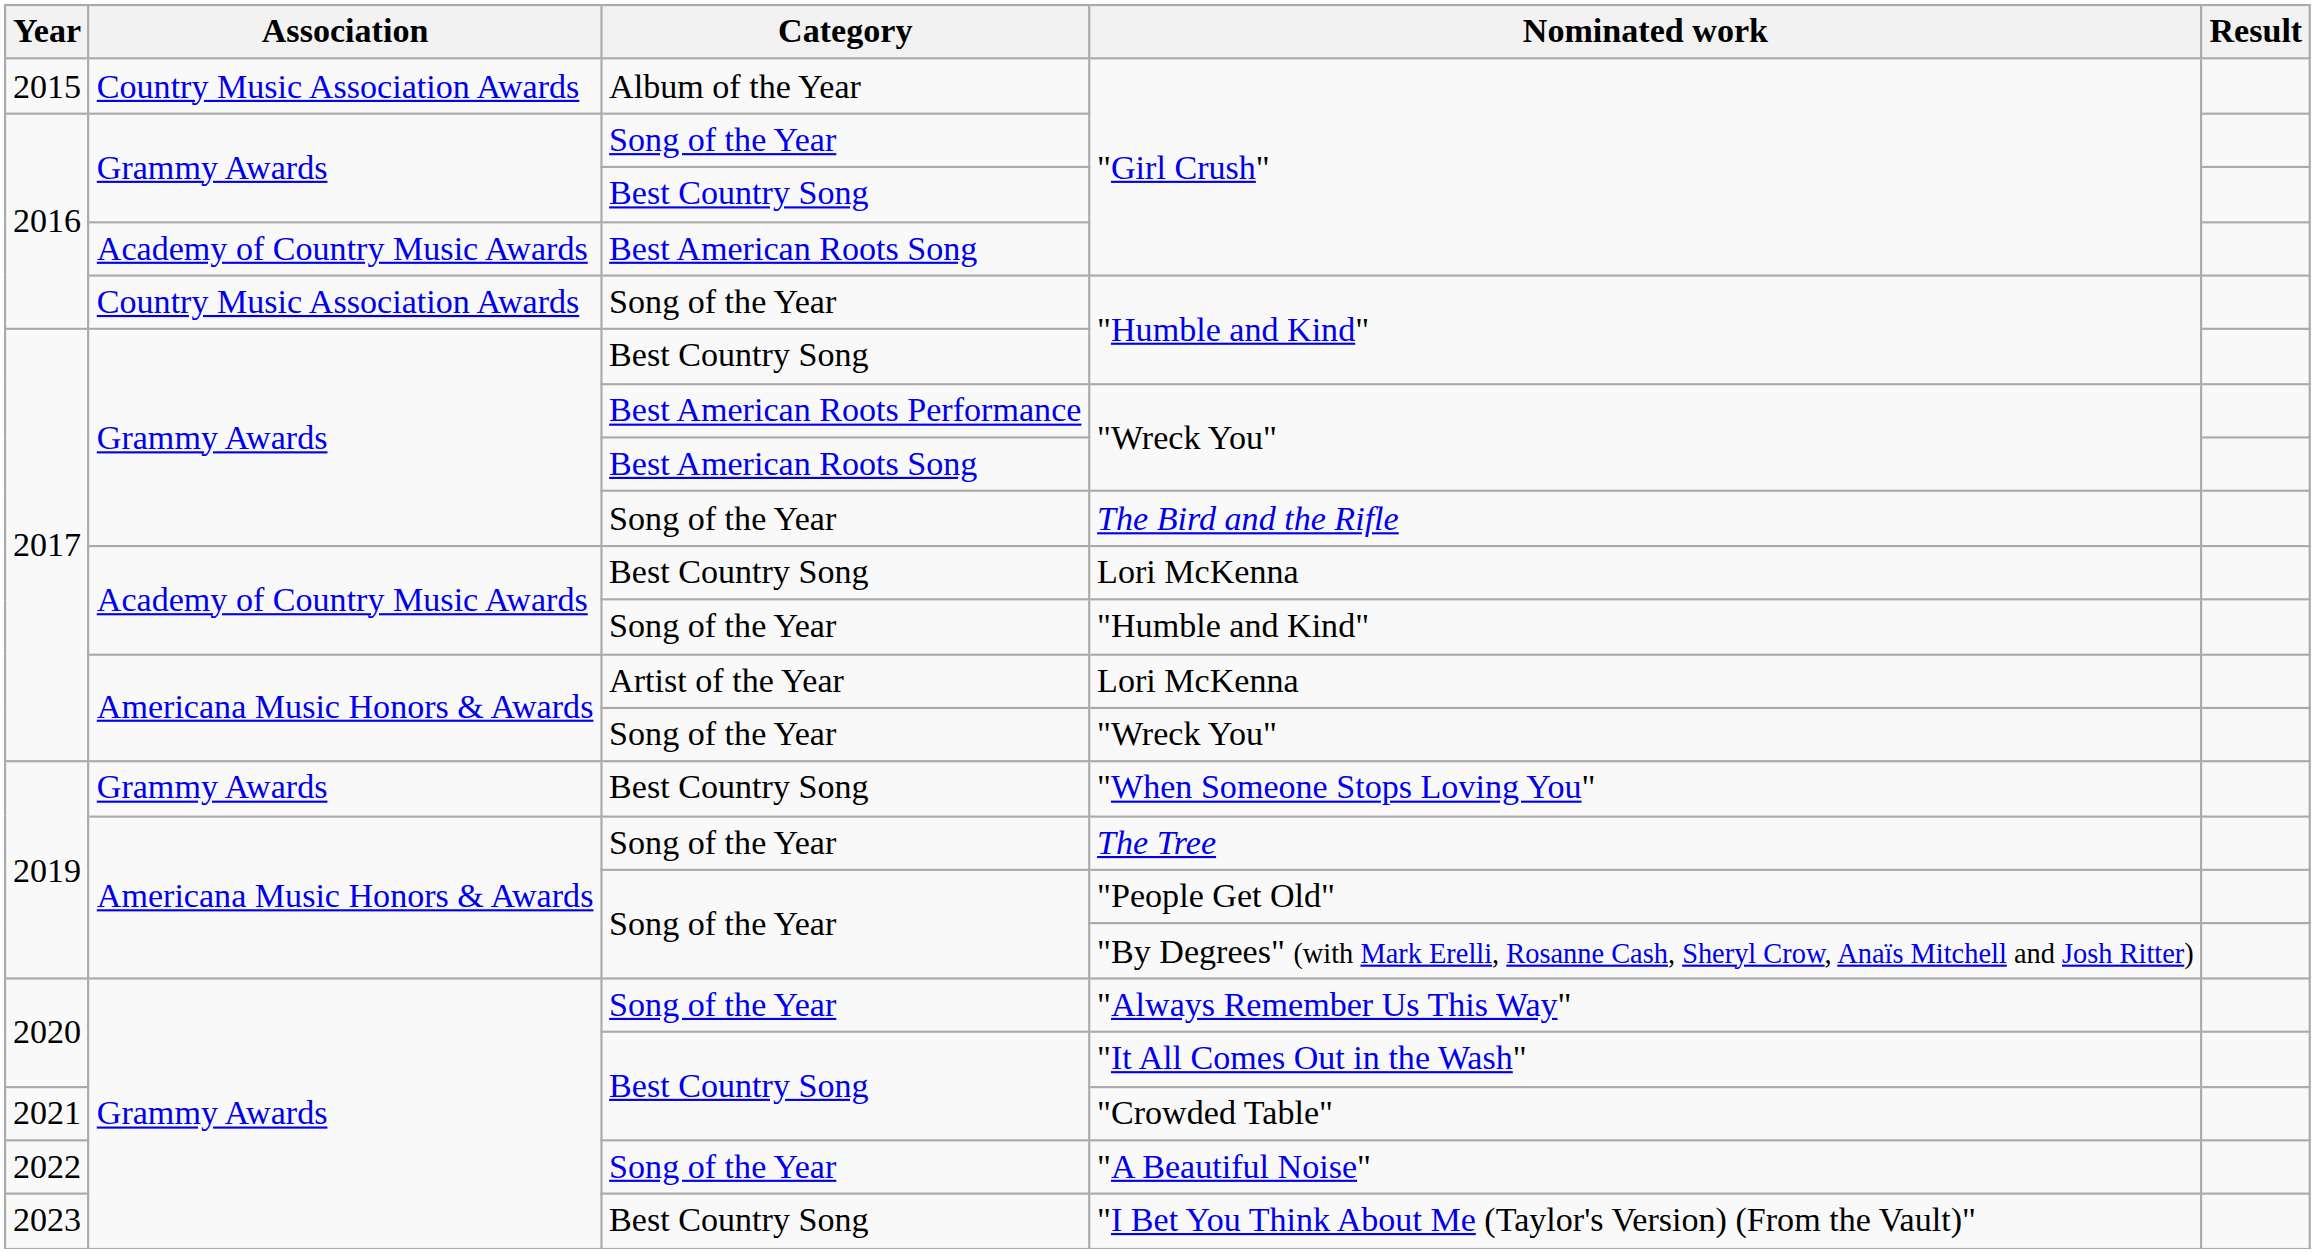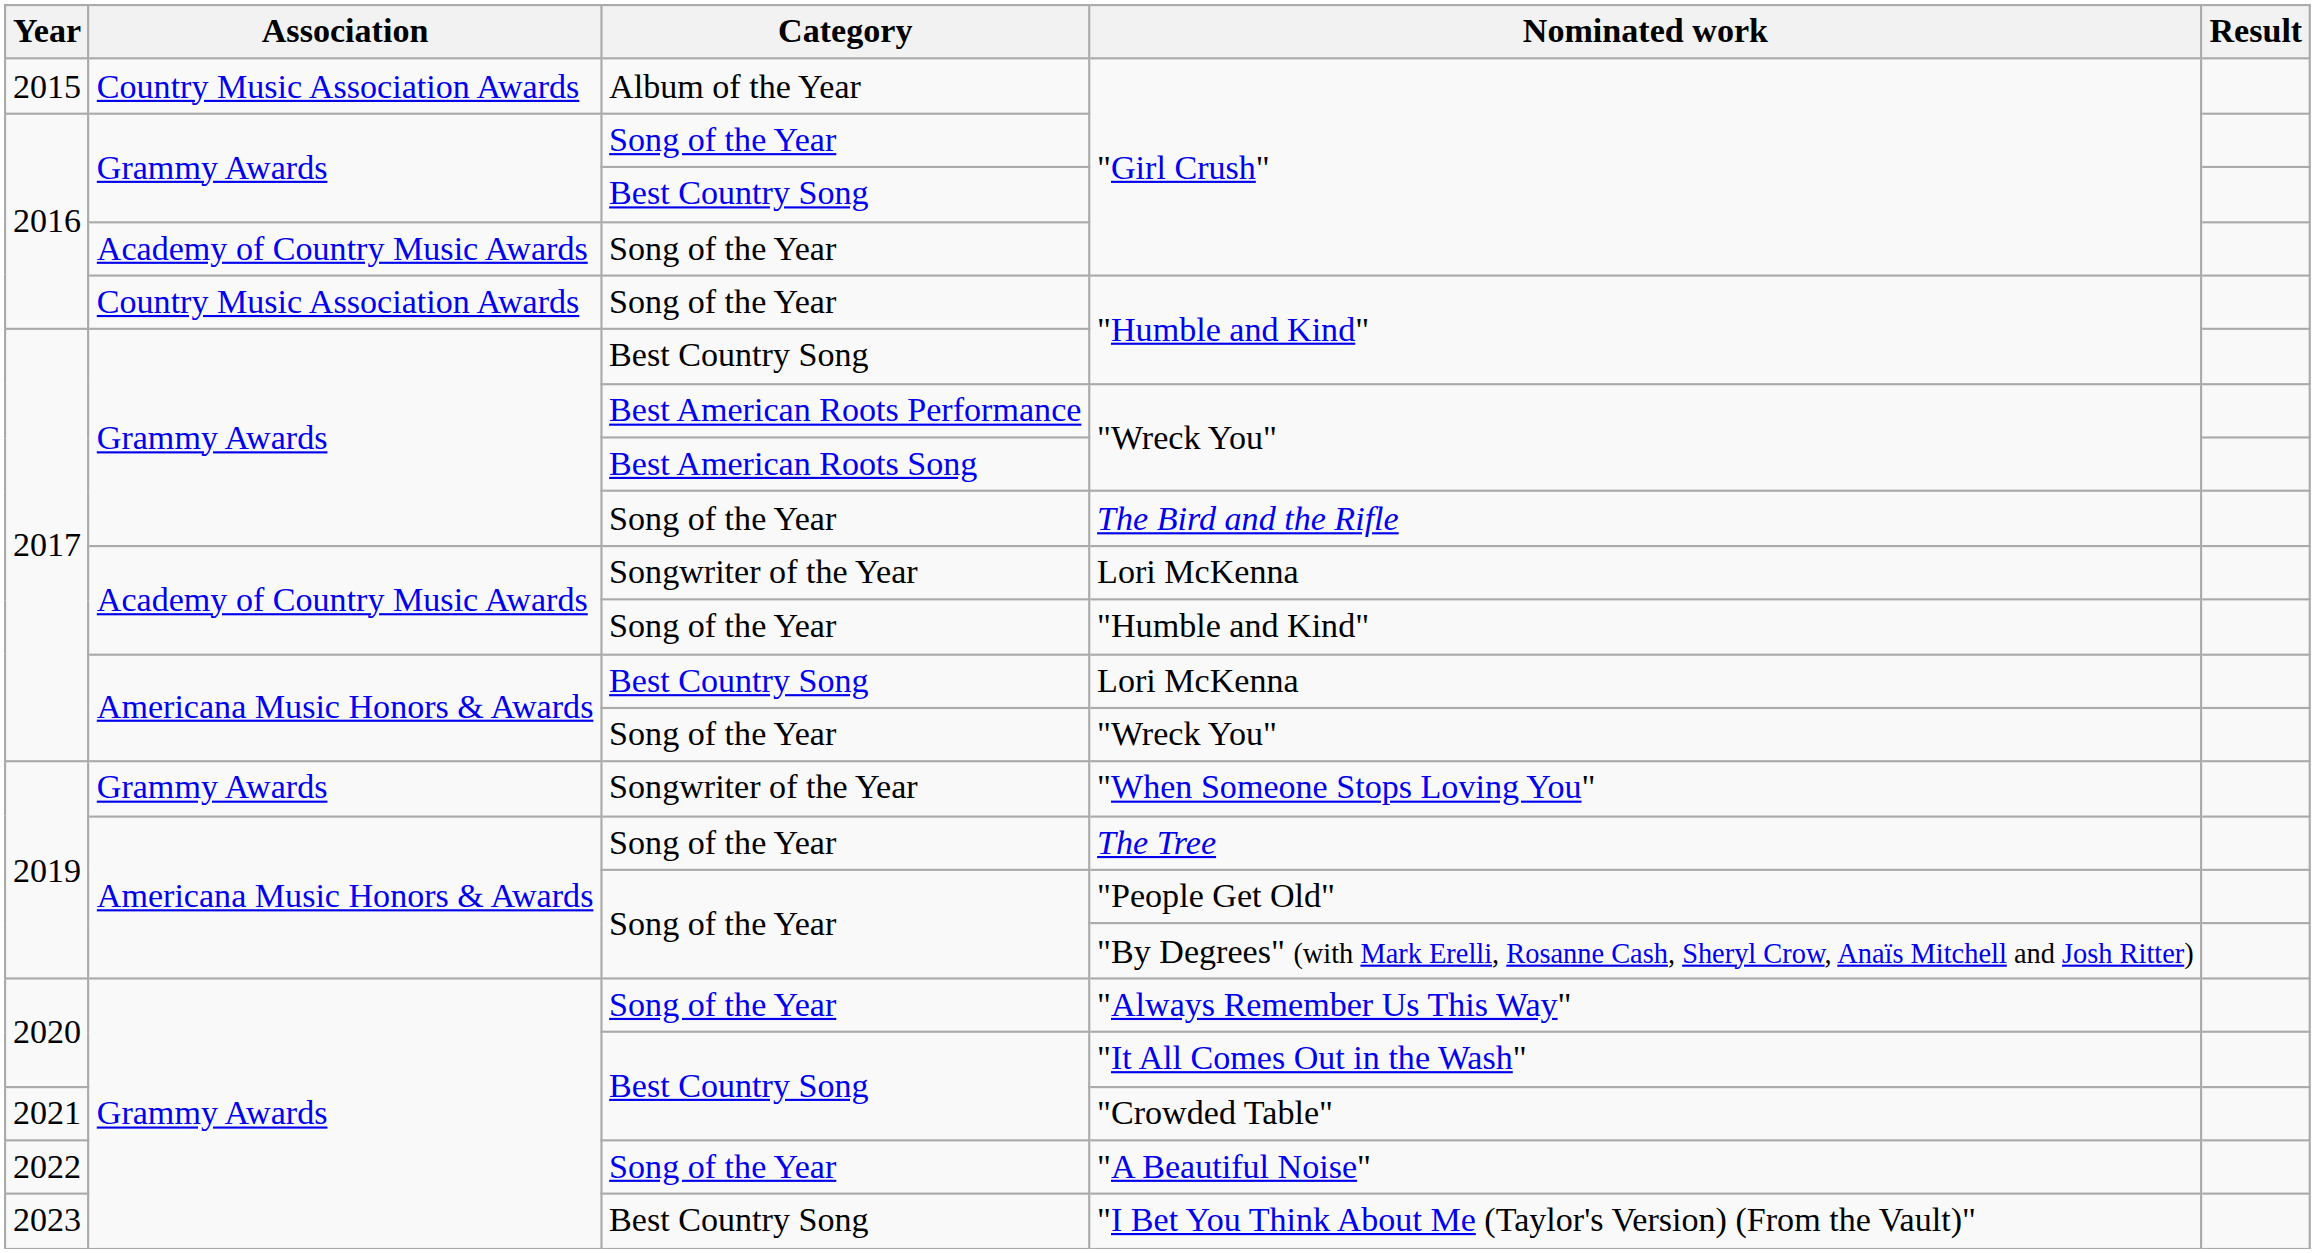Academy of Country Music Awards / "Girl Crush" | Category: Best American Roots Song -> Song of the Year
Academy of Country Music Awards / Lori McKenna | Category: Best Country Song -> Songwriter of the Year
Americana Music Honors & Awards / Lori McKenna | Category: Artist of the Year -> Best Country Song
"When Someone Stops Loving You" | Category: Best Country Song -> Songwriter of the Year
